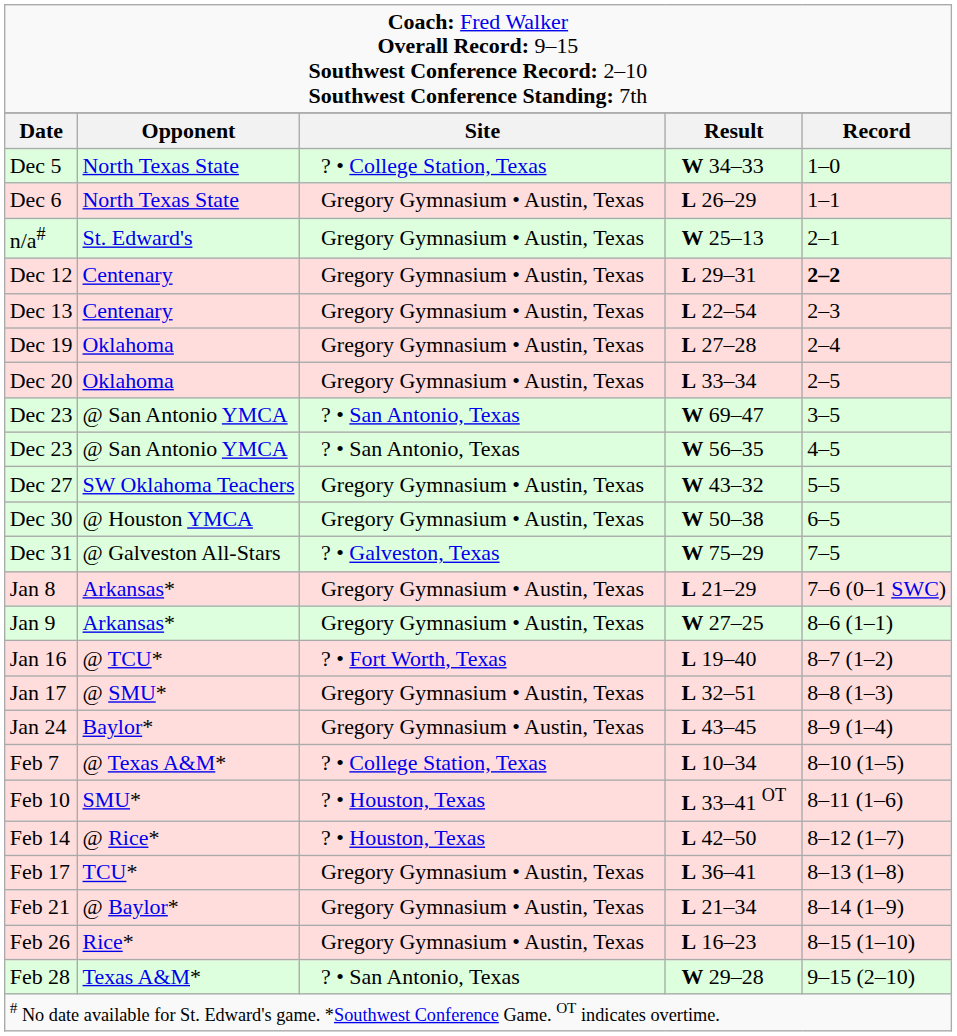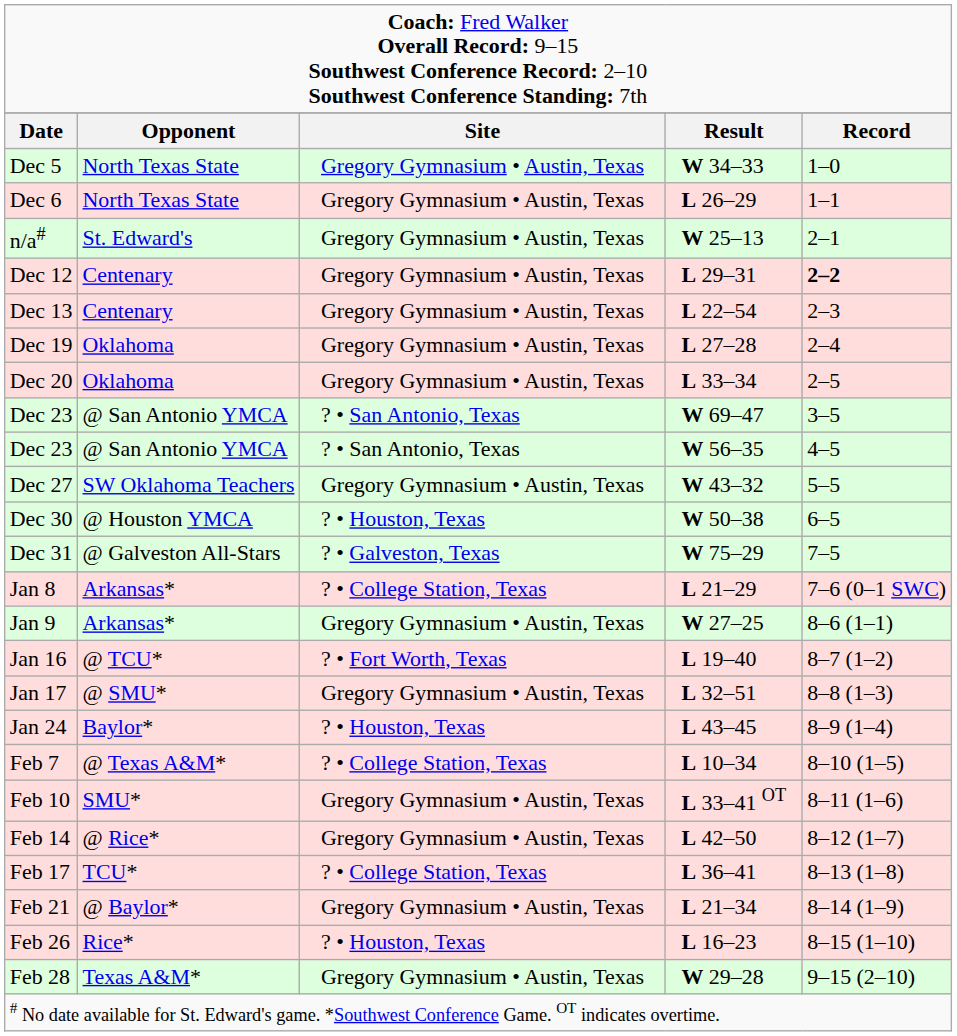Dec 5 | column 3: ? • College Station, Texas -> Gregory Gymnasium • Austin, Texas
Dec 30 | column 3: Gregory Gymnasium • Austin, Texas -> ? • Houston, Texas
Jan 8 | column 3: Gregory Gymnasium • Austin, Texas -> ? • College Station, Texas
Jan 24 | column 3: Gregory Gymnasium • Austin, Texas -> ? • Houston, Texas
Feb 10 | column 3: ? • Houston, Texas -> Gregory Gymnasium • Austin, Texas
Feb 14 | column 3: ? • Houston, Texas -> Gregory Gymnasium • Austin, Texas
Feb 17 | column 3: Gregory Gymnasium • Austin, Texas -> ? • College Station, Texas
Feb 26 | column 3: Gregory Gymnasium • Austin, Texas -> ? • Houston, Texas
Feb 28 | column 3: ? • San Antonio, Texas -> Gregory Gymnasium • Austin, Texas
